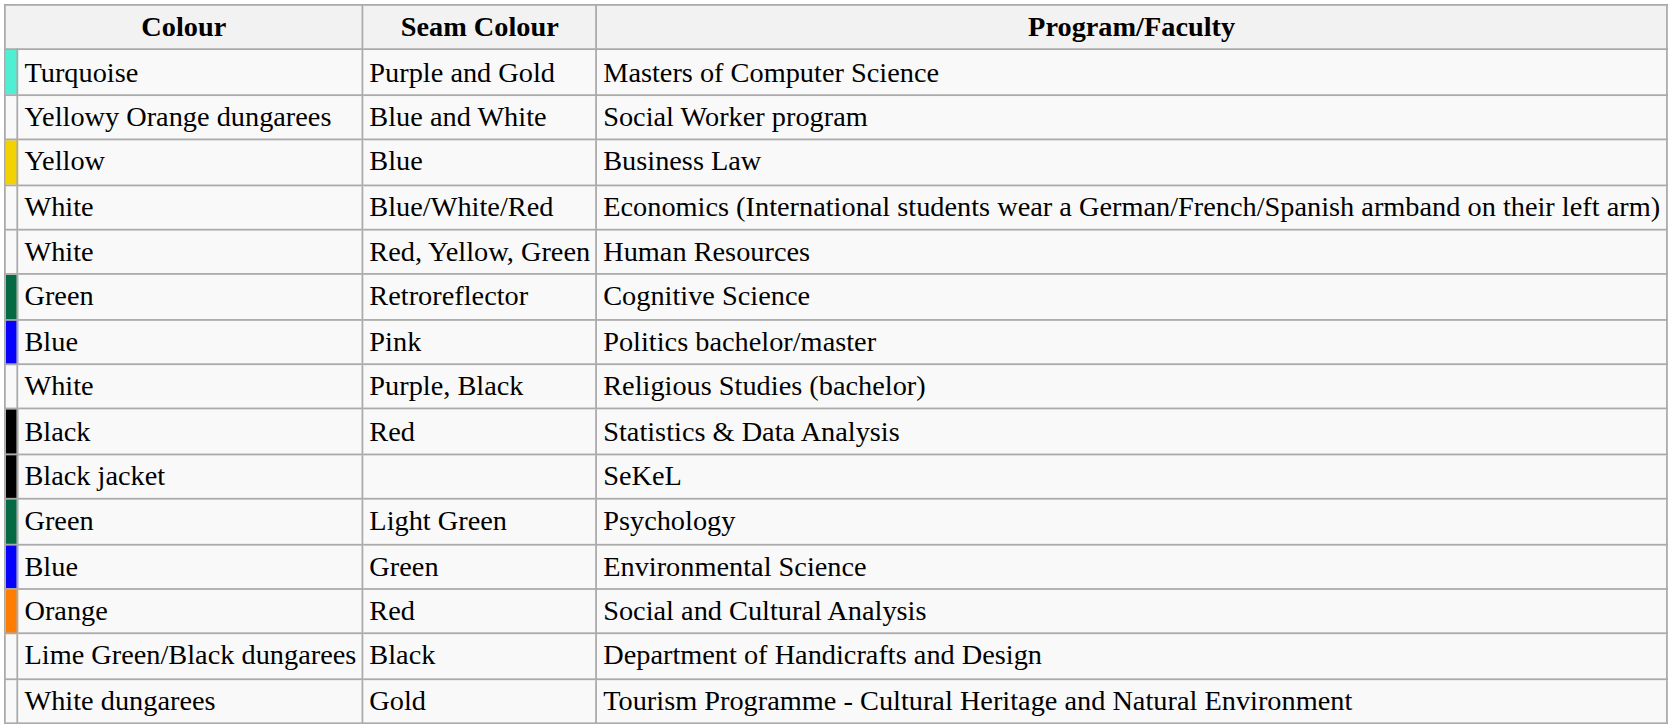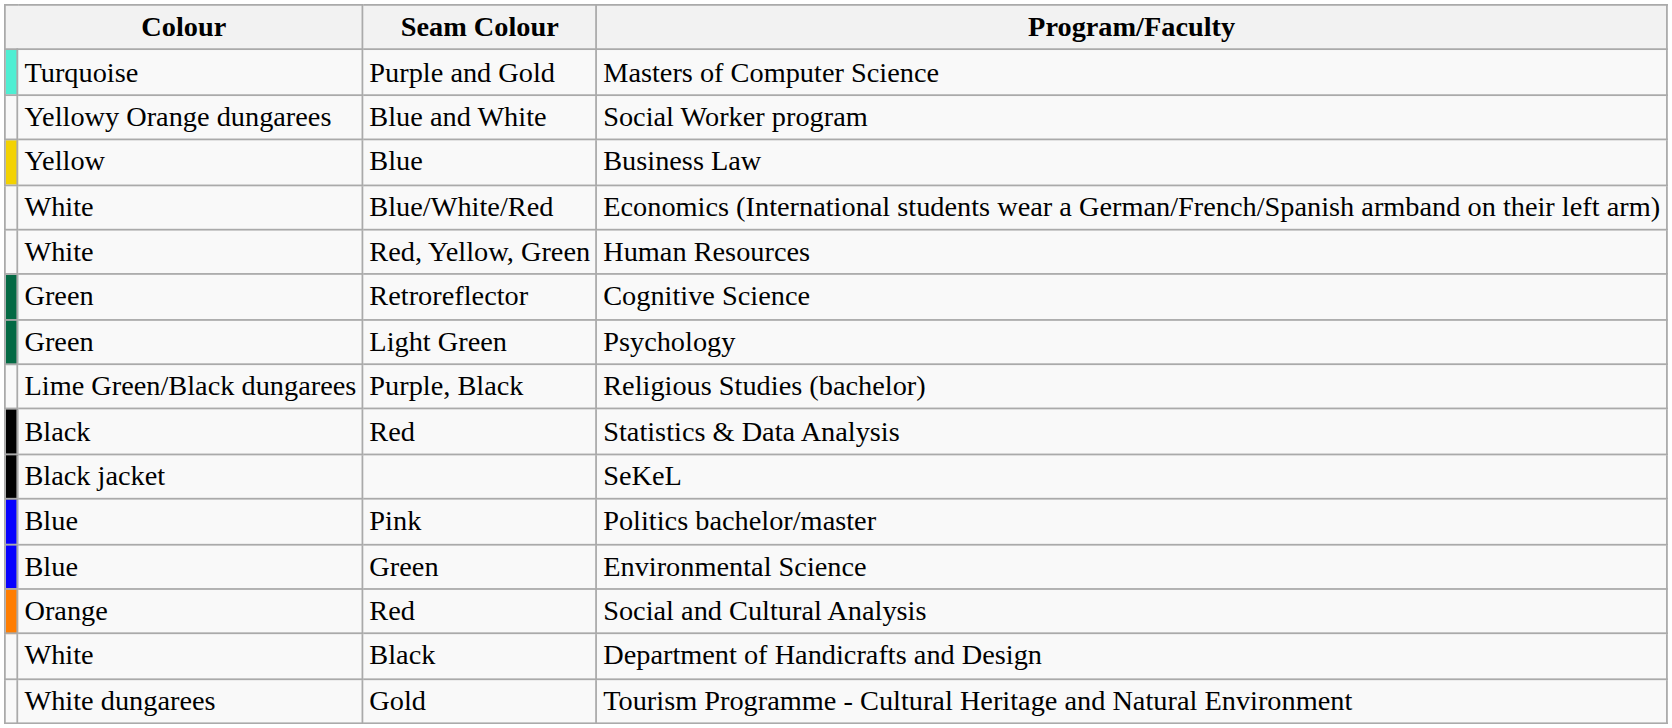rows swapped: Politics bachelor/master <-> Psychology
Religious Studies (bachelor) | column 2: White -> Lime Green/Black dungarees
Department of Handicrafts and Design | column 2: Lime Green/Black dungarees -> White
